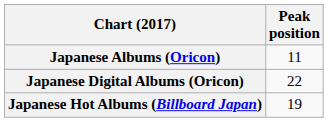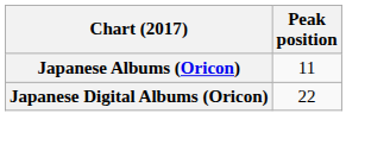- row: Japanese Hot Albums (Billboard Japan) | 19
